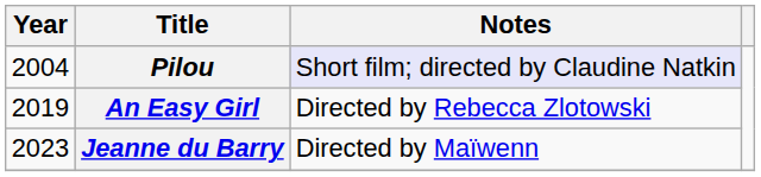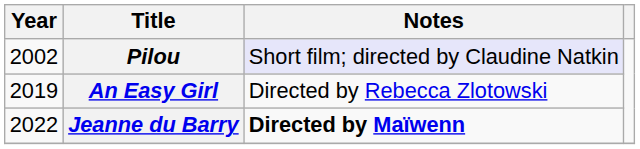Pilou | Year: 2004 -> 2002
Jeanne du Barry | Year: 2023 -> 2022
Jeanne du Barry | Notes: normal -> bold
